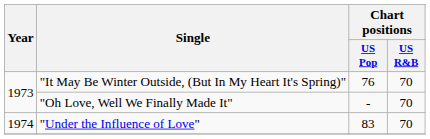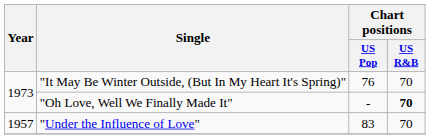"Oh Love, Well We Finally Made It" | Chart positions / US R&B: normal -> bold
"Under the Influence of Love" | Year: 1974 -> 1957
